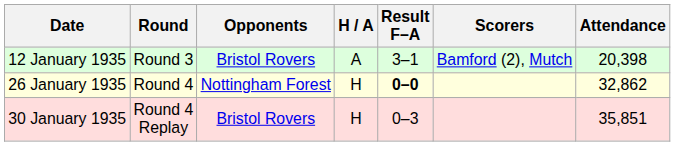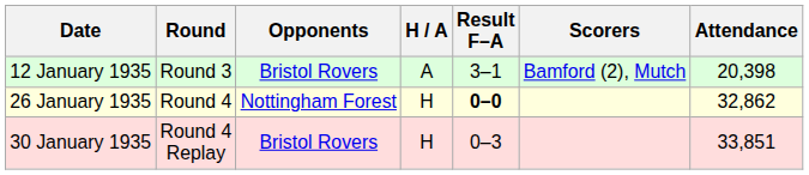30 January 1935 | Attendance: 35,851 -> 33,851
